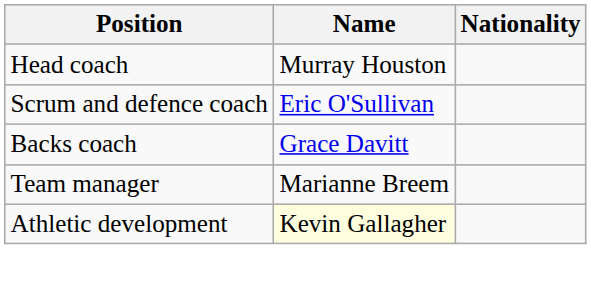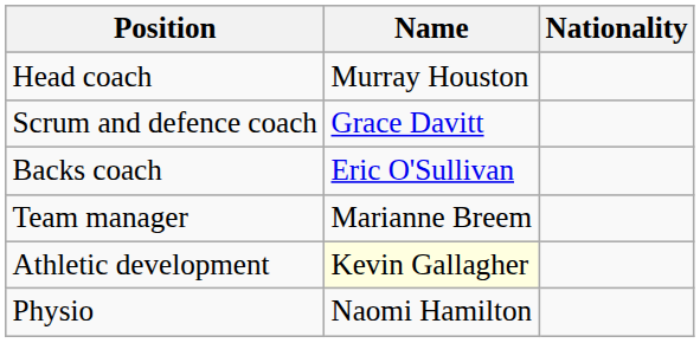Scrum and defence coach | Name: Eric O'Sullivan -> Grace Davitt
Backs coach | Name: Grace Davitt -> Eric O'Sullivan
+ row: Physio | Naomi Hamilton
